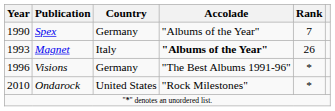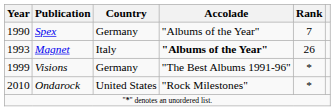Visions | Year: 1996 -> 1999
